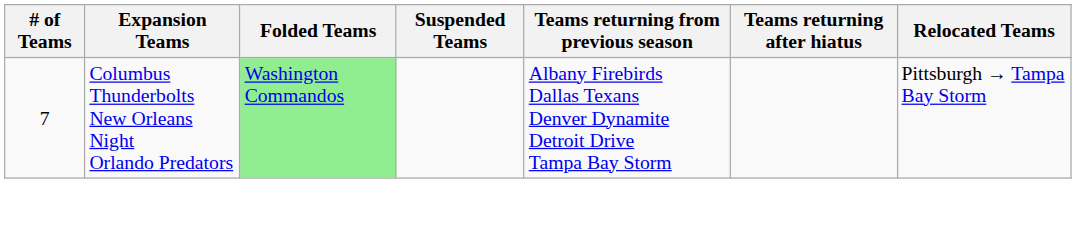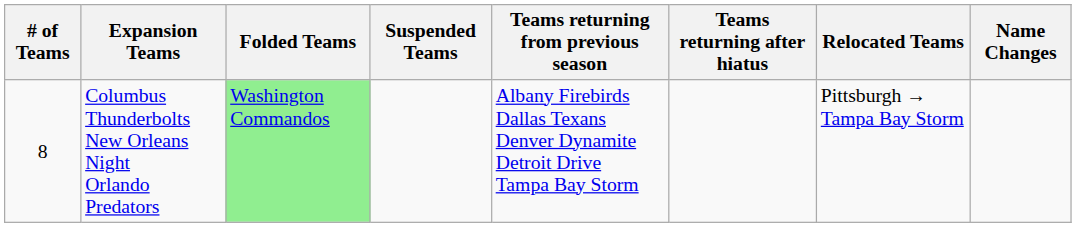+ column: Name Changes
Columbus Thunderbolts New Orleans Night Orlando Predators | # of Teams: 7 -> 8
